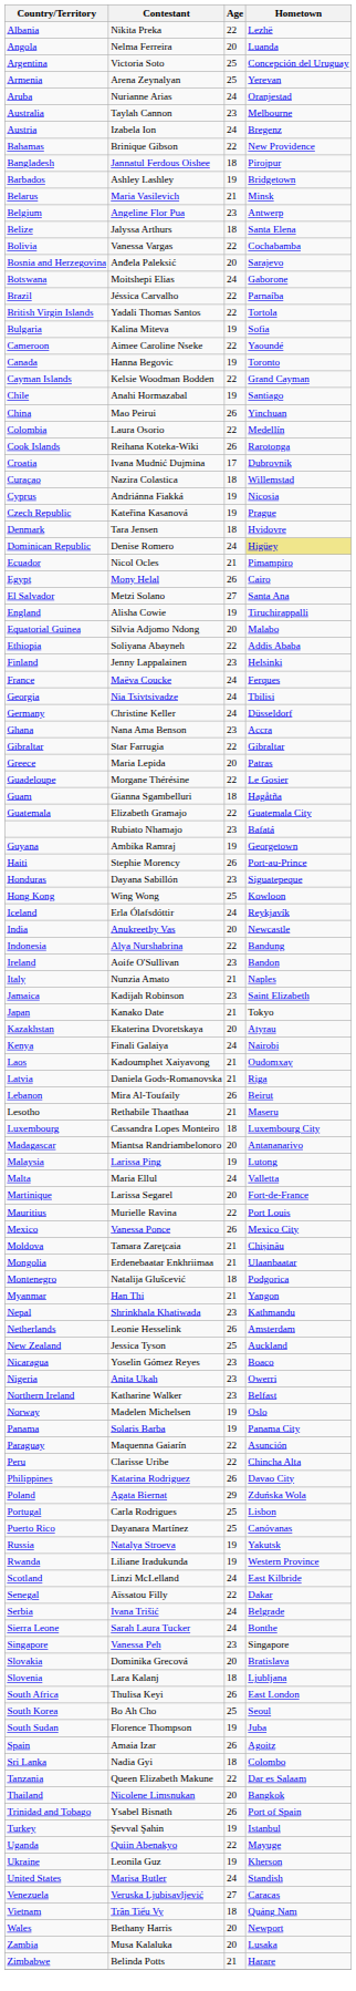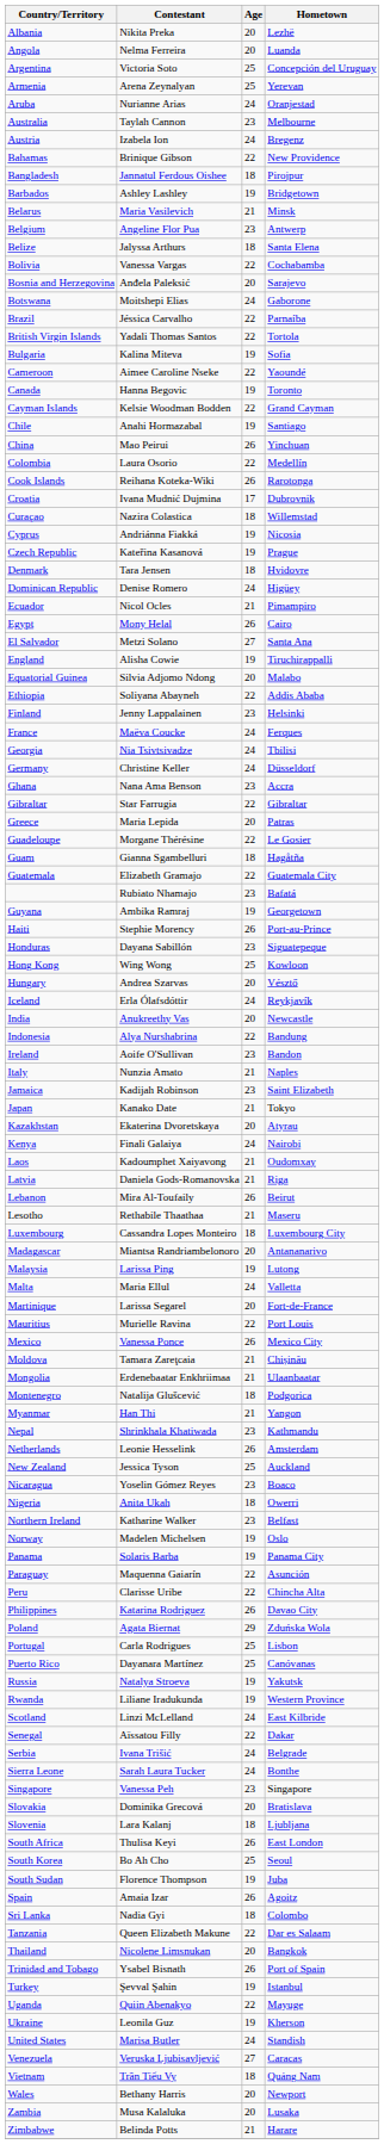Albania | Age: 22 -> 20
Dominican Republic | Hometown: khaki background -> no background
+ row: Hungary | Andrea Szarvas | 20 | Vésztő
Nigeria | Age: 23 -> 18
